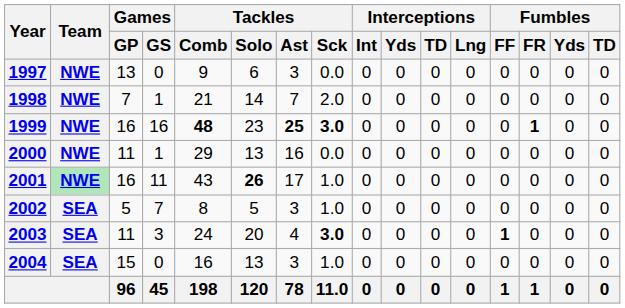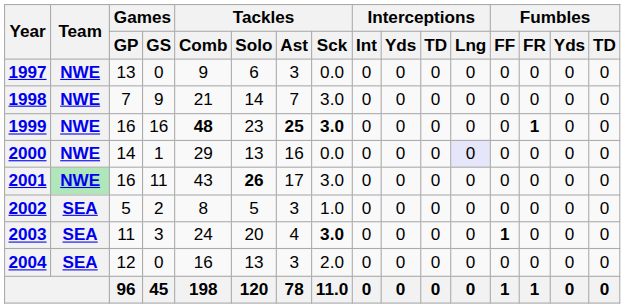1998 | Games / GS: 1 -> 9
1998 | Tackles / Sck: 2.0 -> 3.0
2000 | Games / GP: 11 -> 14
2000 | Interceptions / Lng: no background -> lavender background
2001 | Tackles / Sck: 1.0 -> 3.0
2002 | Games / GS: 7 -> 2
2004 | Games / GP: 15 -> 12
2004 | Tackles / Sck: 1.0 -> 2.0
